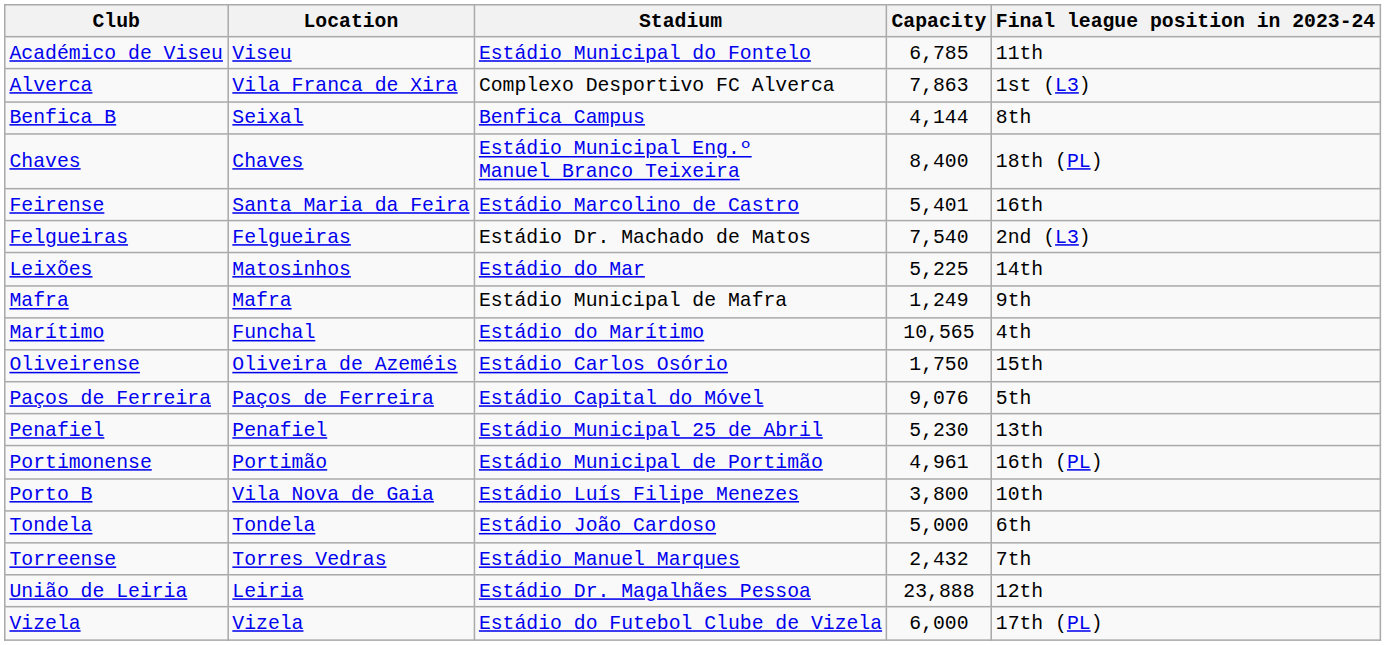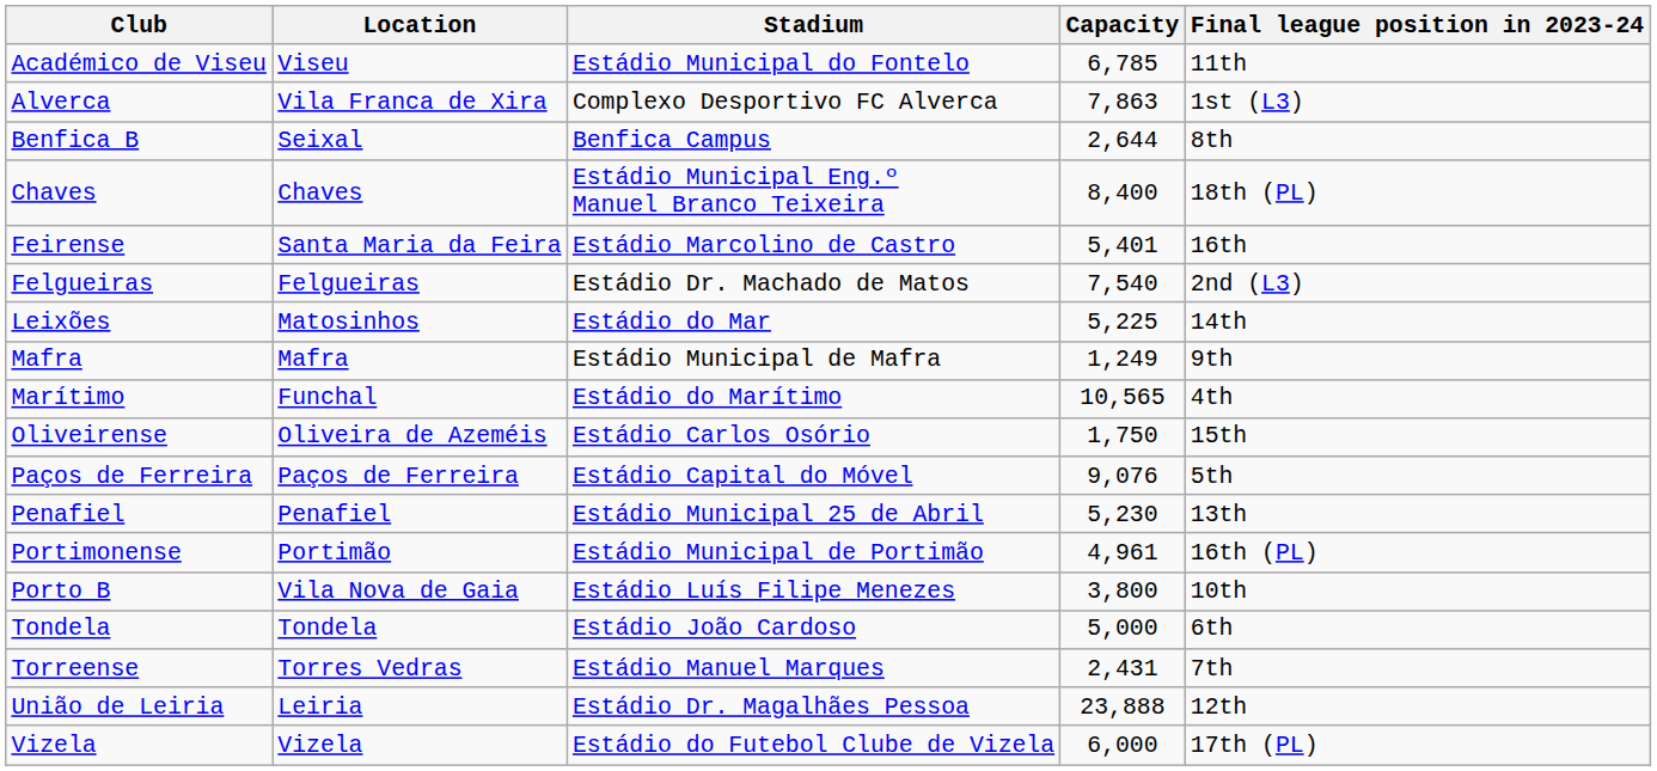Benfica B | Capacity: 4,144 -> 2,644
Torreense | Capacity: 2,432 -> 2,431
